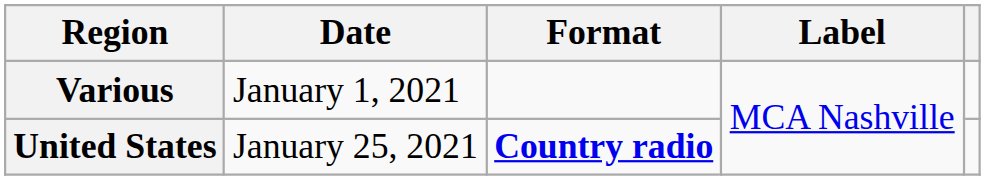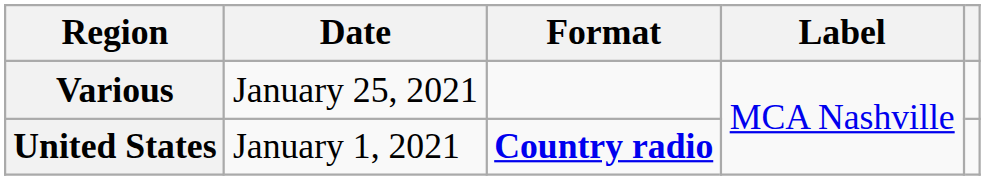Various | Date: January 1, 2021 -> January 25, 2021
United States | Date: January 25, 2021 -> January 1, 2021
